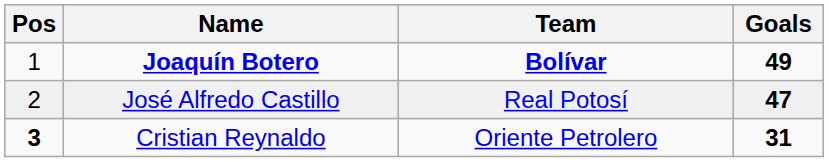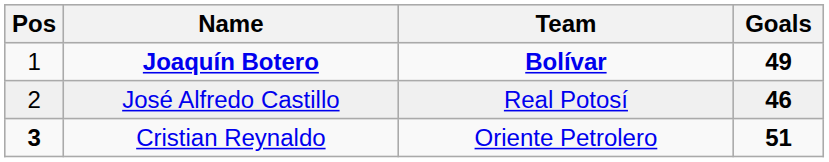José Alfredo Castillo | Goals: 47 -> 46
Cristian Reynaldo | Goals: 31 -> 51
